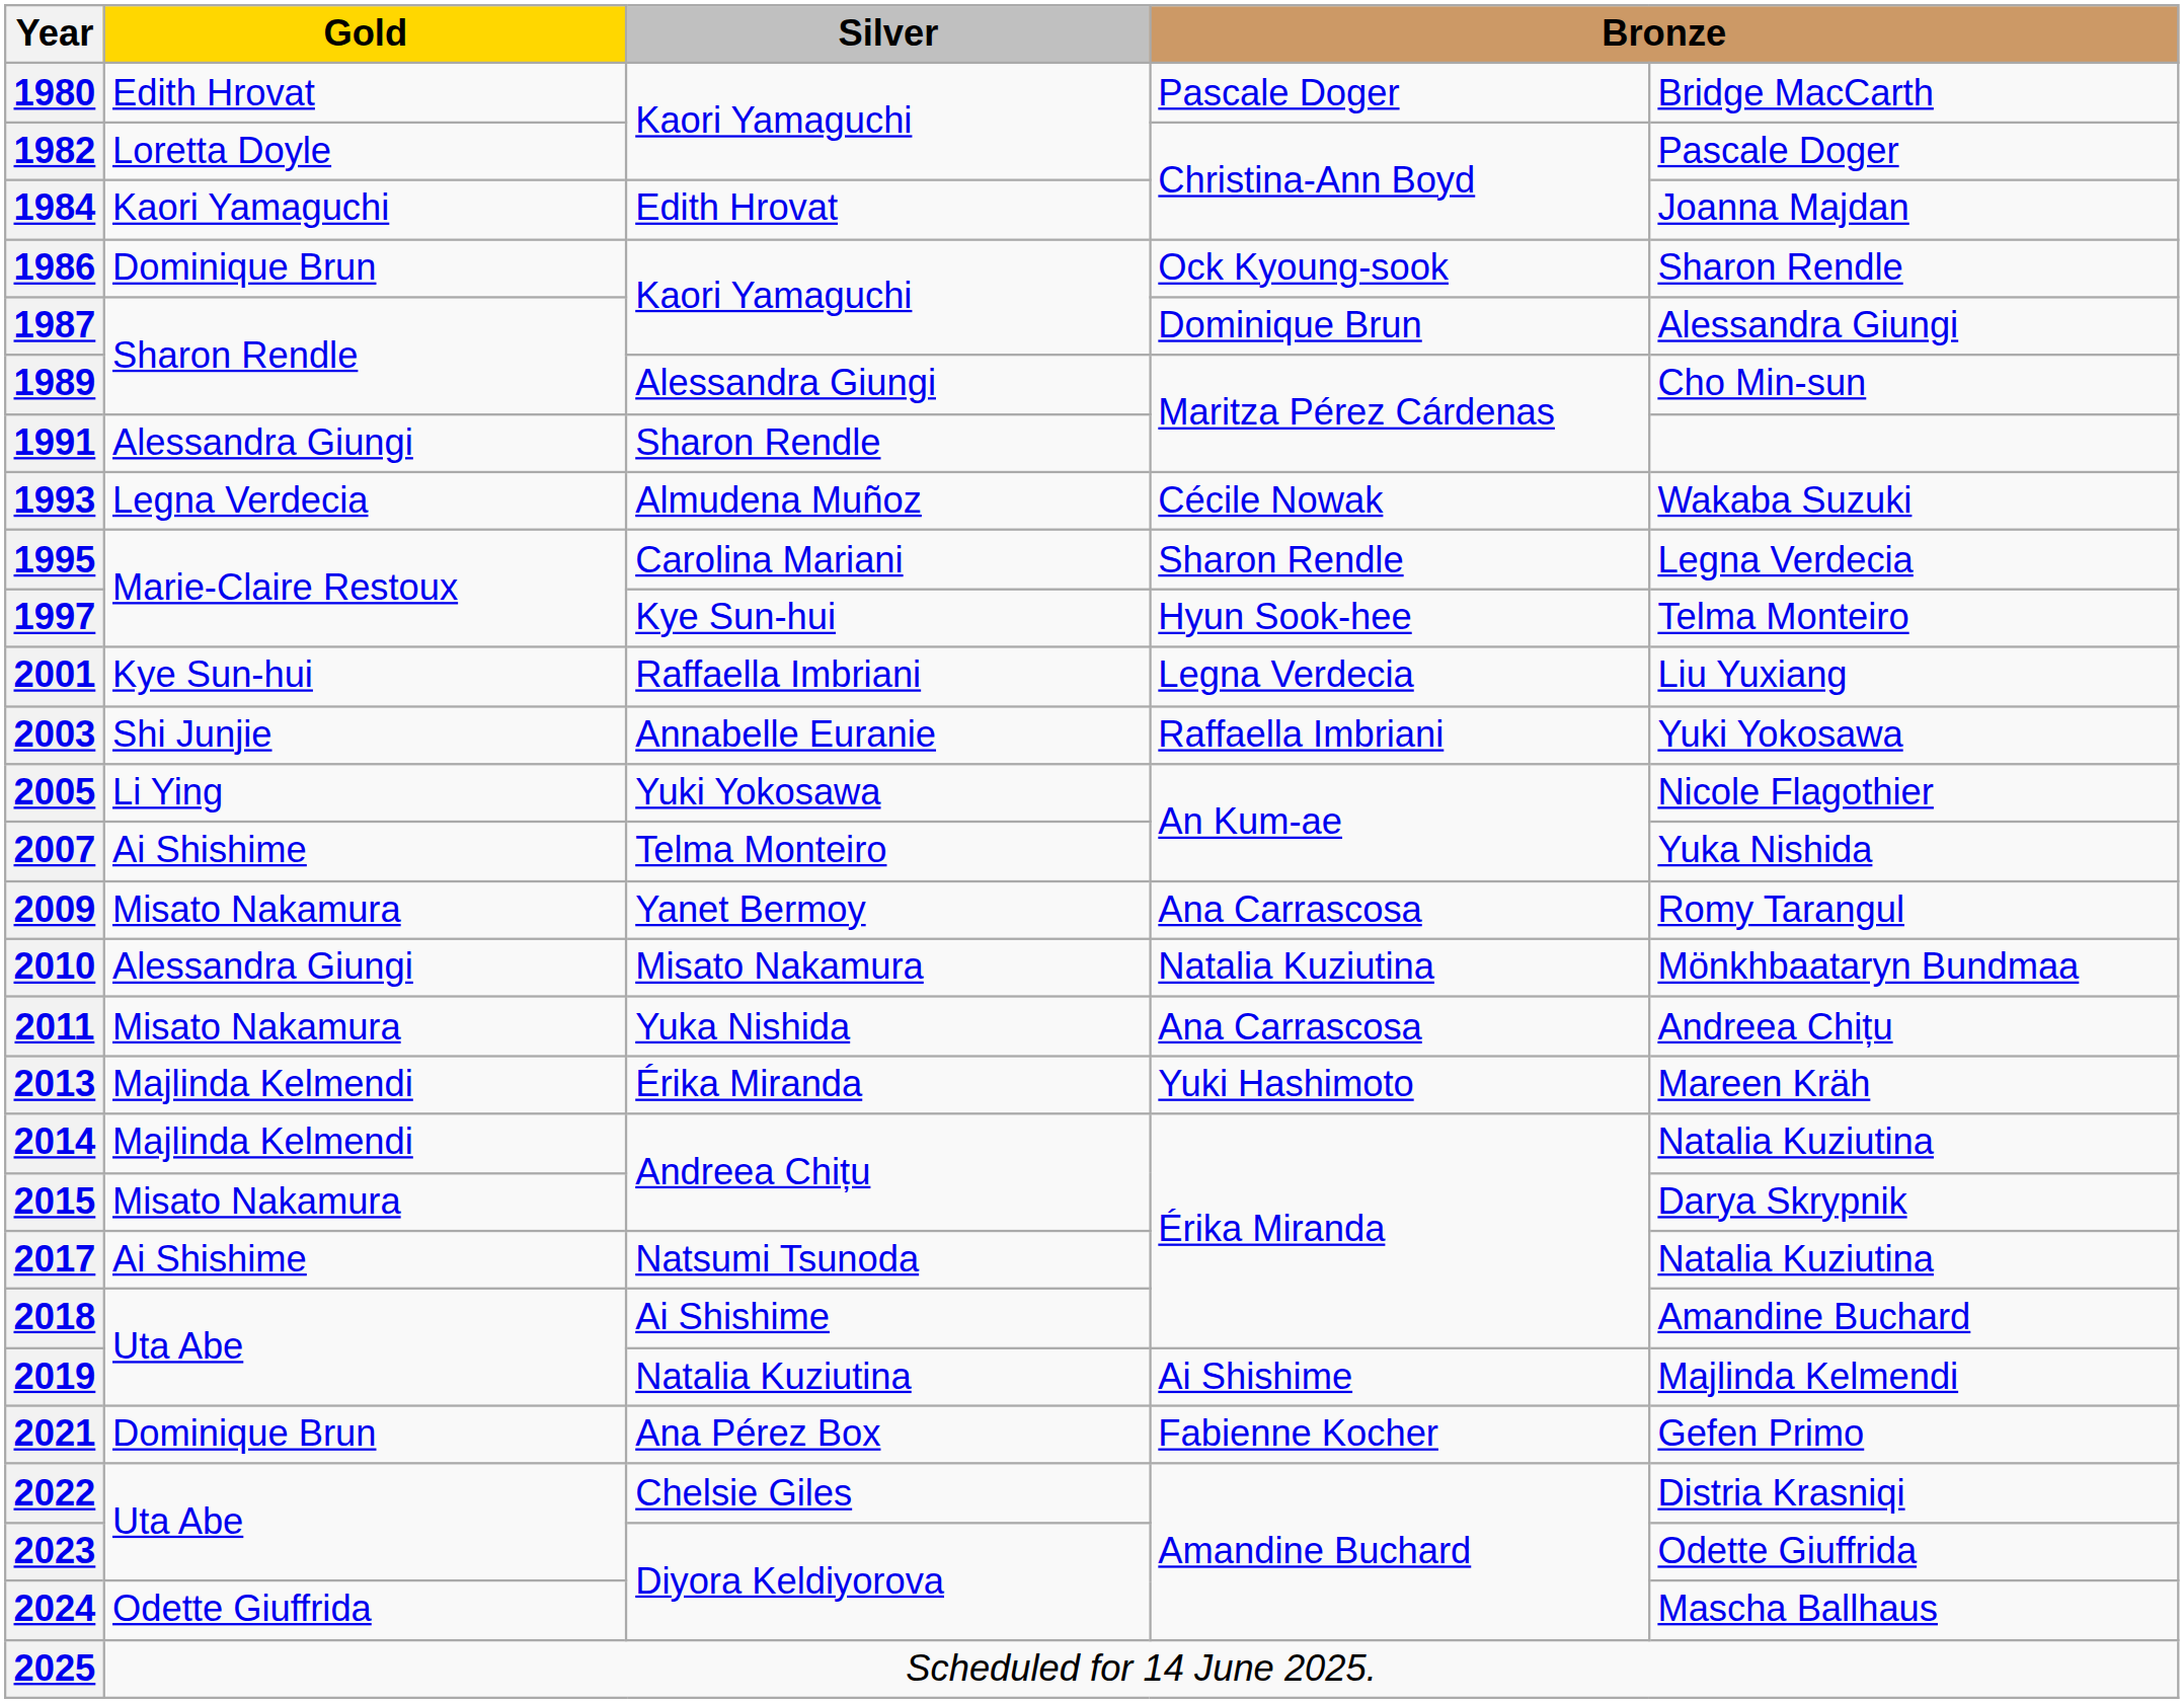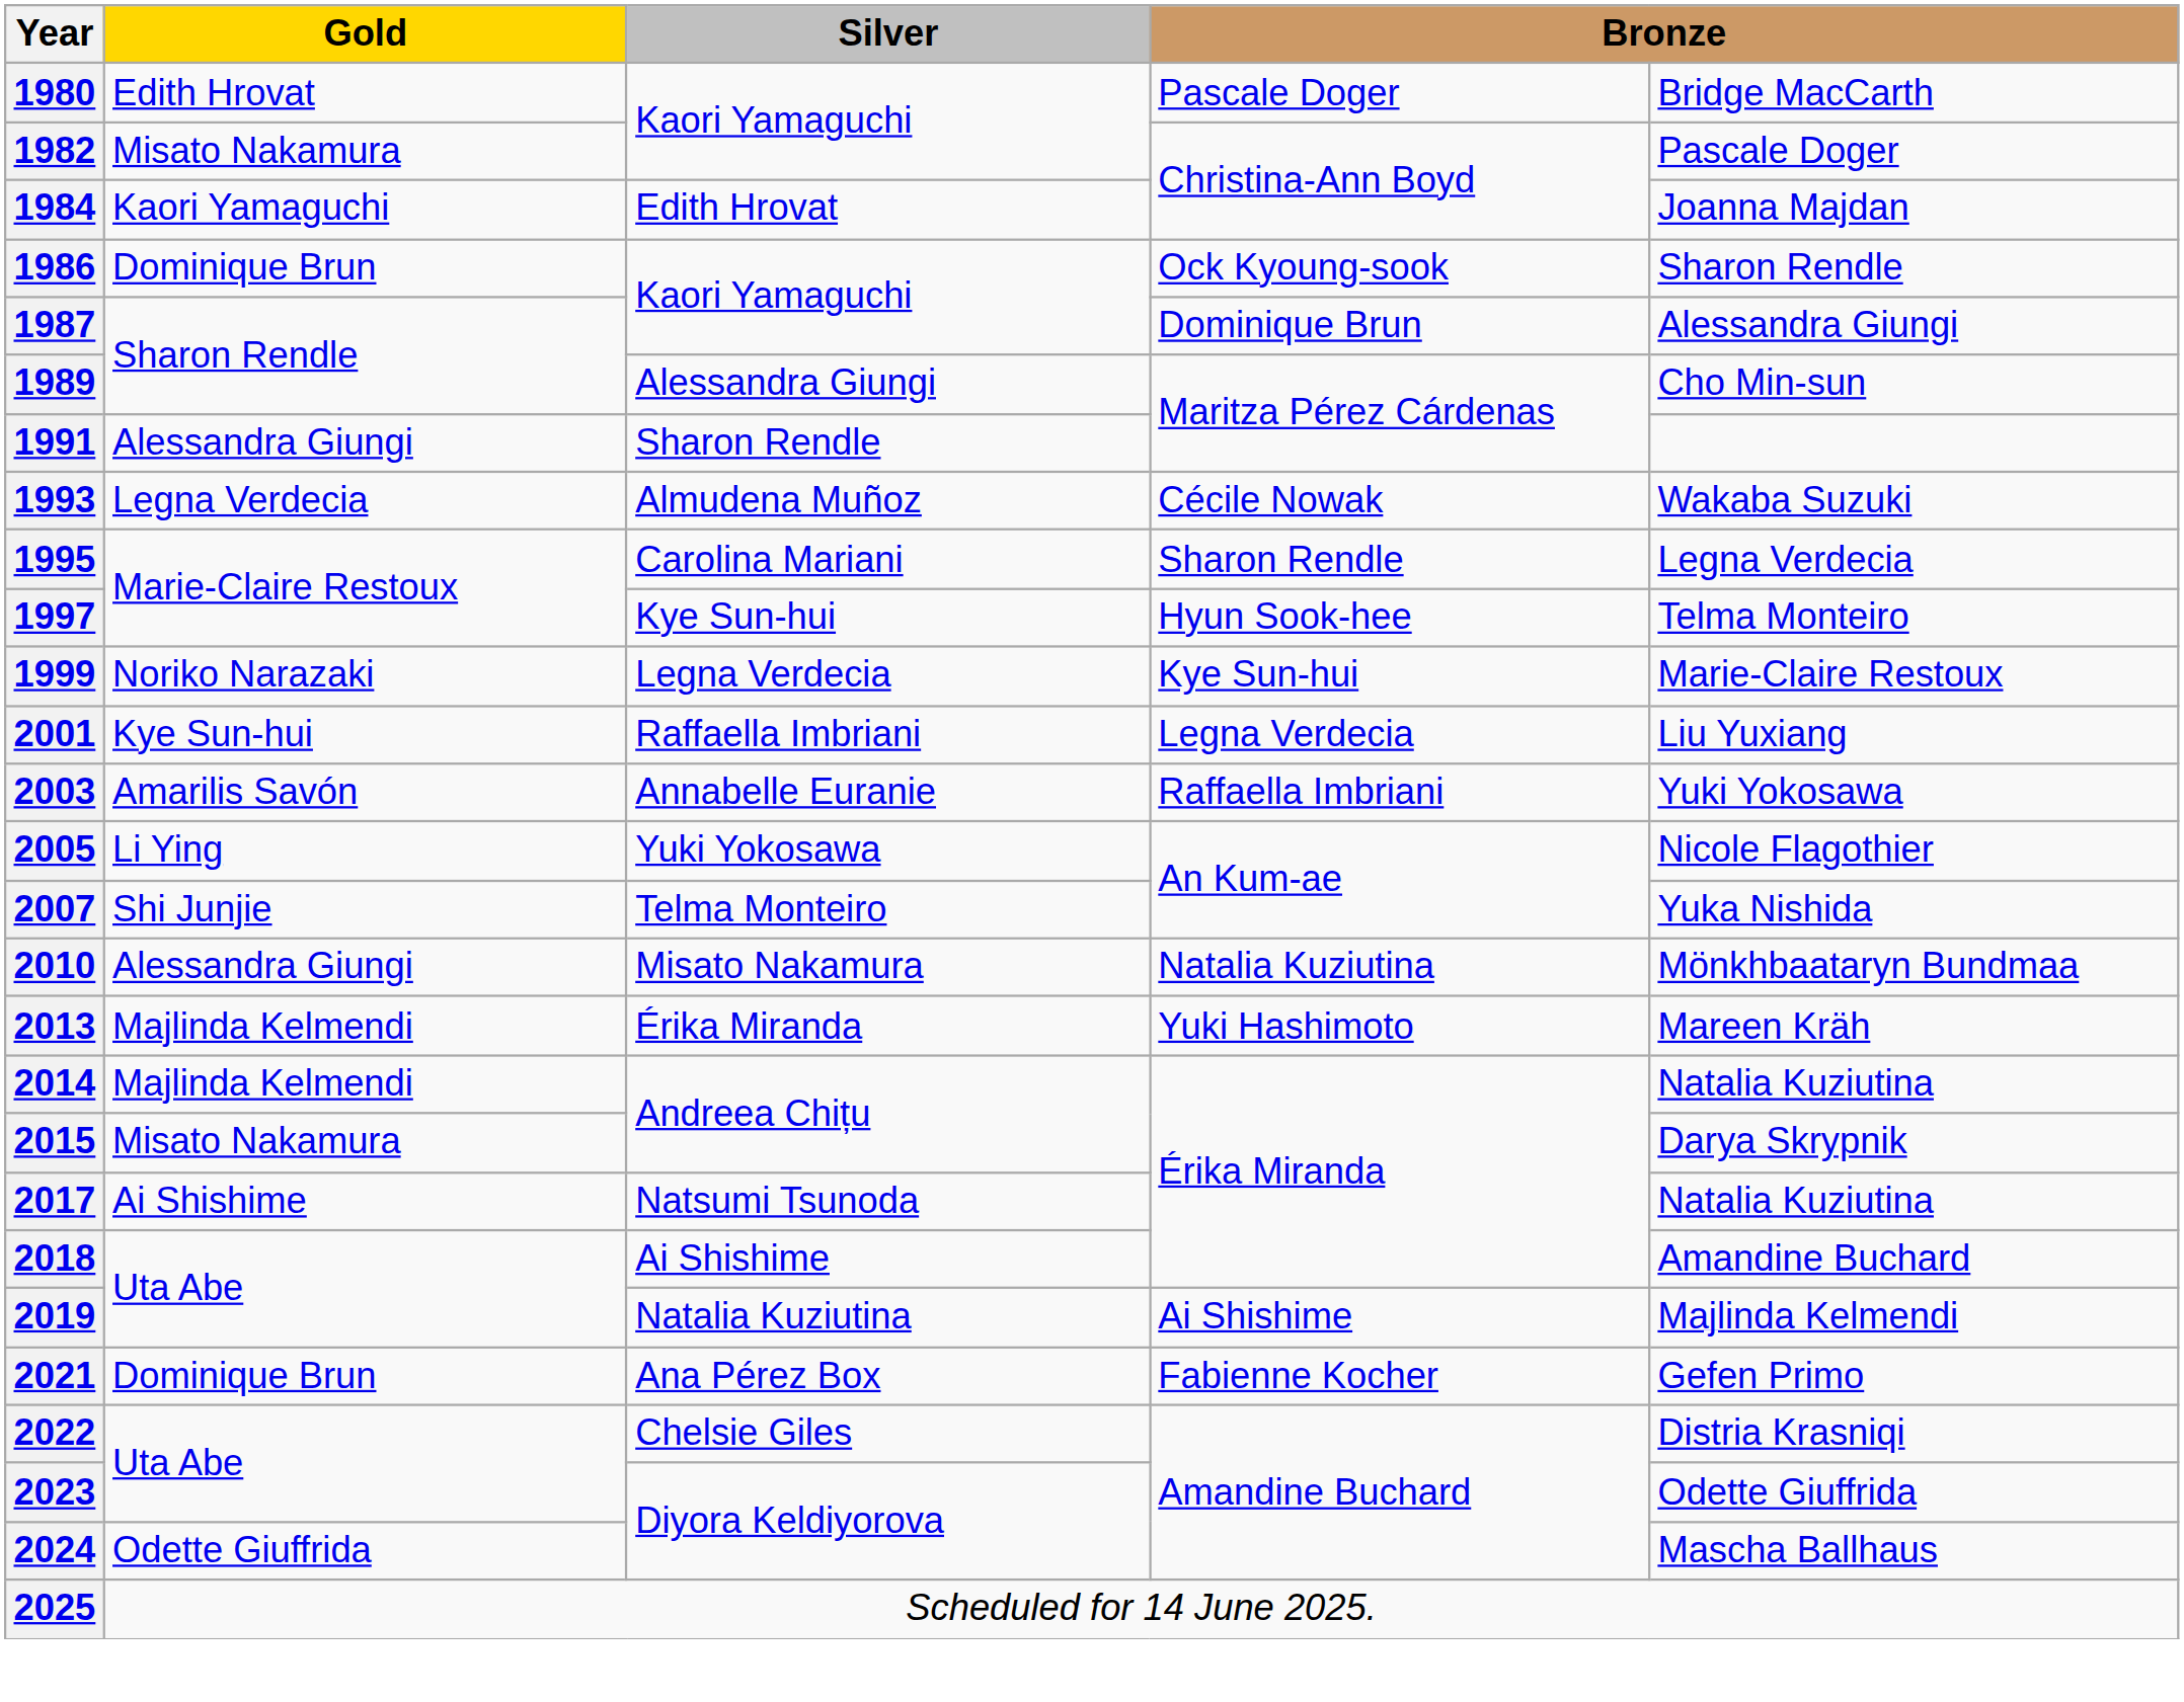1982 | Gold: Loretta Doyle -> Misato Nakamura
+ row: 1999 | Noriko Narazaki | Legna Verdecia | Kye Sun-hui | Marie-Claire Restoux
2003 | Gold: Shi Junjie -> Amarilis Savón
2007 | Gold: Ai Shishime -> Shi Junjie
- row: 2009 | Misato Nakamura | Yanet Bermoy | Ana Carrascosa | Romy Tarangul
- row: 2011 | Misato Nakamura | Yuka Nishida | Ana Carrascosa | Andreea Chițu
